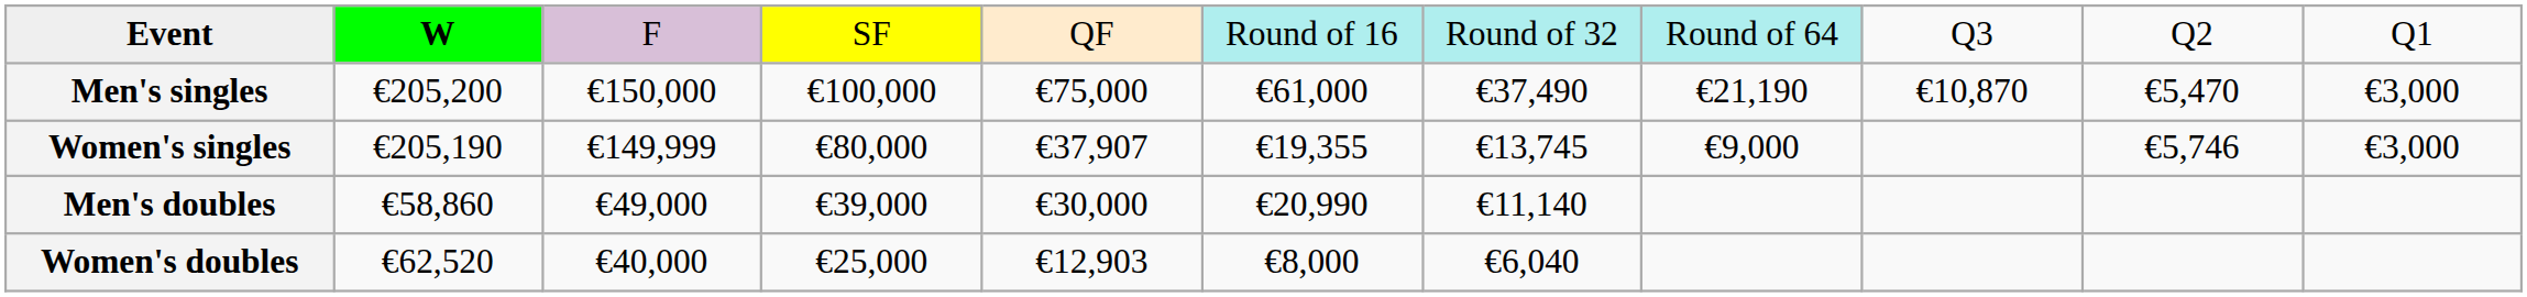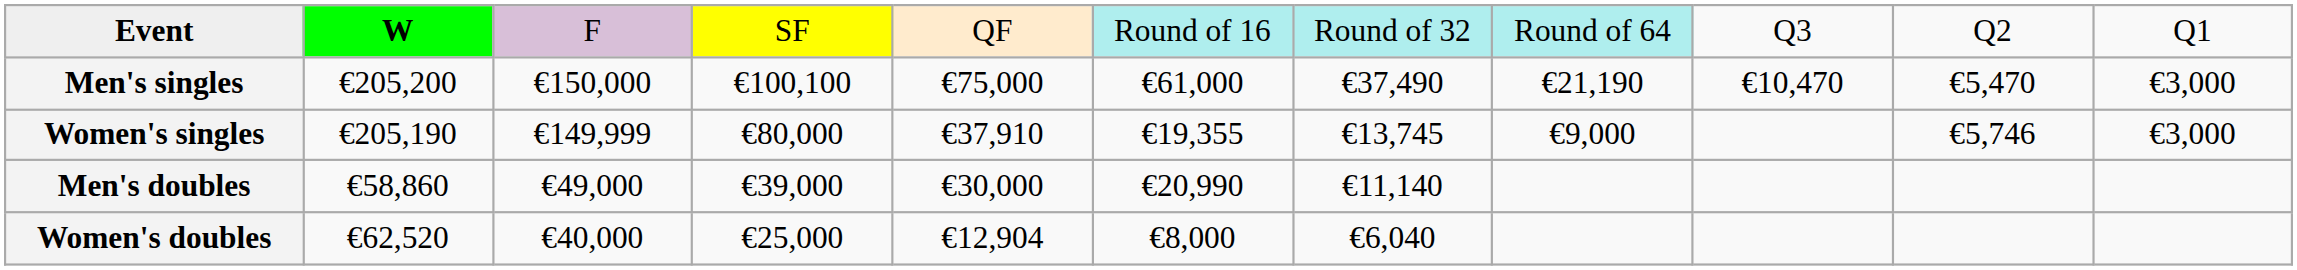Men's singles | column 4: €100,000 -> €100,100
Men's singles | column 9: €10,870 -> €10,470
Women's singles | column 5: €37,907 -> €37,910
Women's doubles | column 5: €12,903 -> €12,904
